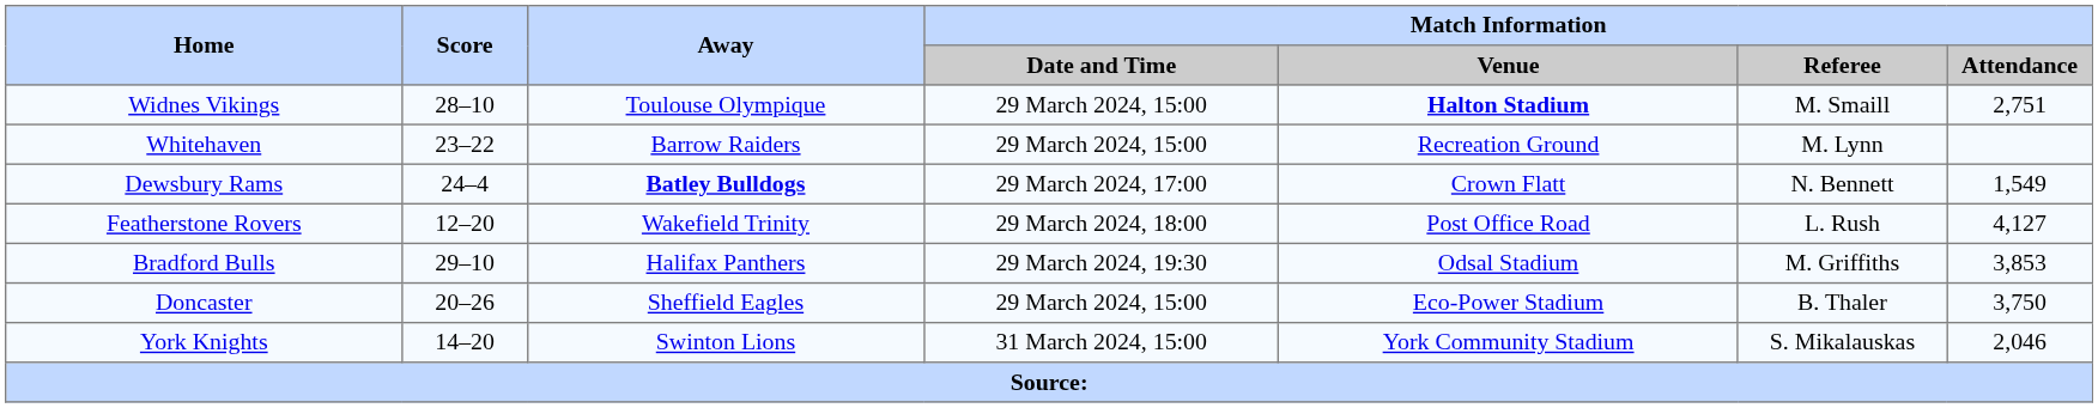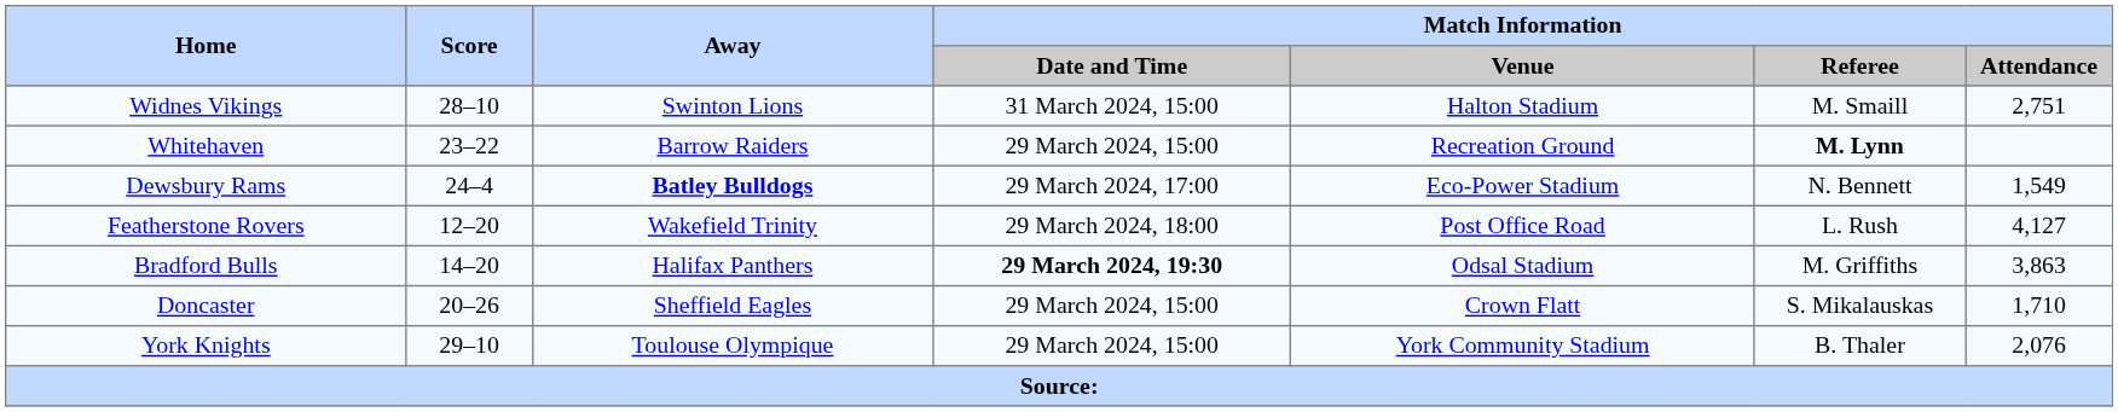Widnes Vikings | Away: Toulouse Olympique -> Swinton Lions
Widnes Vikings | Match Information / Date and Time: 29 March 2024, 15:00 -> 31 March 2024, 15:00
Widnes Vikings | Match Information / Venue: bold -> normal
Whitehaven | Match Information / Referee: normal -> bold
Dewsbury Rams | Match Information / Venue: Crown Flatt -> Eco-Power Stadium
Bradford Bulls | Score: 29–10 -> 14–20
Bradford Bulls | Match Information / Date and Time: normal -> bold
Bradford Bulls | Match Information / Attendance: 3,853 -> 3,863
Doncaster | Match Information / Venue: Eco-Power Stadium -> Crown Flatt
Doncaster | Match Information / Referee: B. Thaler -> S. Mikalauskas
Doncaster | Match Information / Attendance: 3,750 -> 1,710
York Knights | Score: 14–20 -> 29–10
York Knights | Away: Swinton Lions -> Toulouse Olympique
York Knights | Match Information / Date and Time: 31 March 2024, 15:00 -> 29 March 2024, 15:00
York Knights | Match Information / Referee: S. Mikalauskas -> B. Thaler
York Knights | Match Information / Attendance: 2,046 -> 2,076
